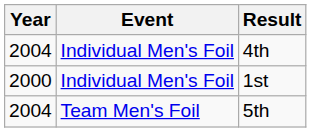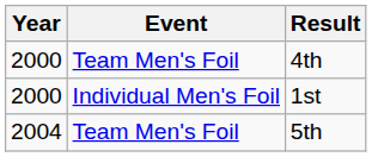4th | Year: 2004 -> 2000
4th | Event: Individual Men's Foil -> Team Men's Foil
